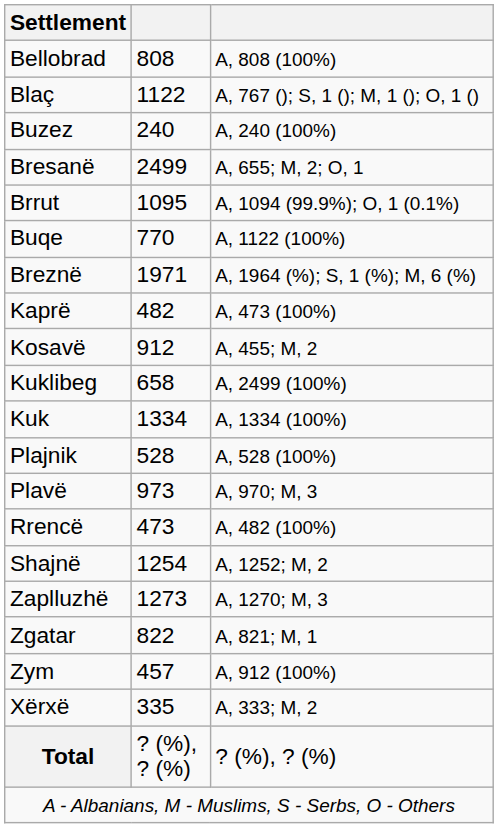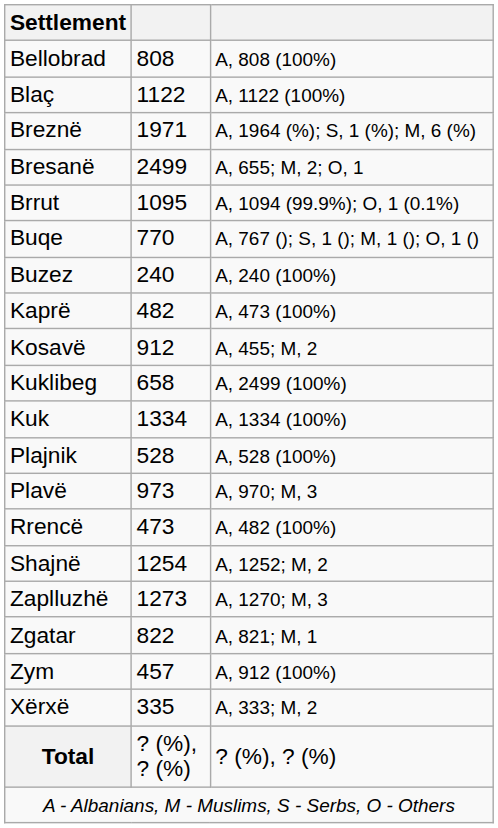Blaç | column 3: A, 767 (); S, 1 (); M, 1 (); O, 1 () -> A, 1122 (100%)
rows swapped: Breznë <-> Buzez
Buqe | column 3: A, 1122 (100%) -> A, 767 (); S, 1 (); M, 1 (); O, 1 ()
